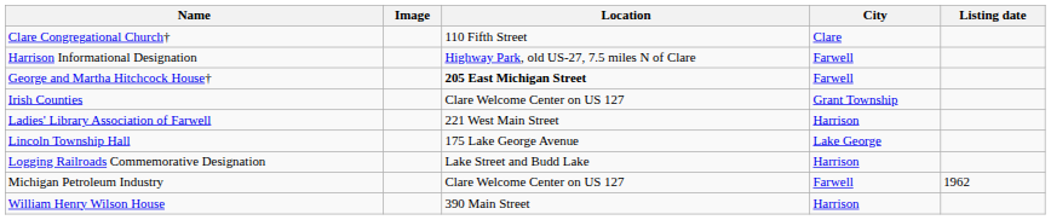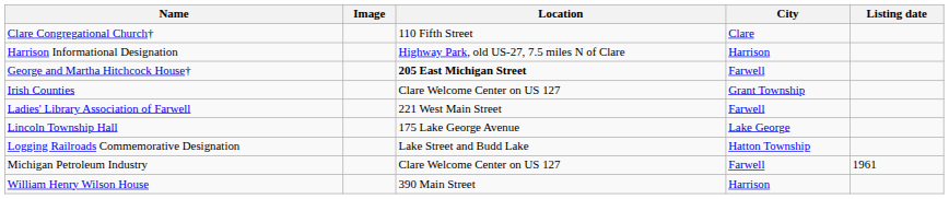Harrison Informational Designation | City: Farwell -> Harrison
Ladies' Library Association of Farwell | City: Harrison -> Farwell
Logging Railroads Commemorative Designation | City: Harrison -> Hatton Township
Michigan Petroleum Industry | Listing date: 1962 -> 1961
